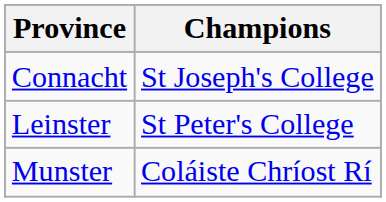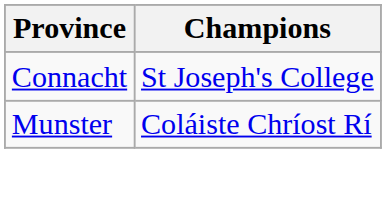- row: Leinster | St Peter's College
